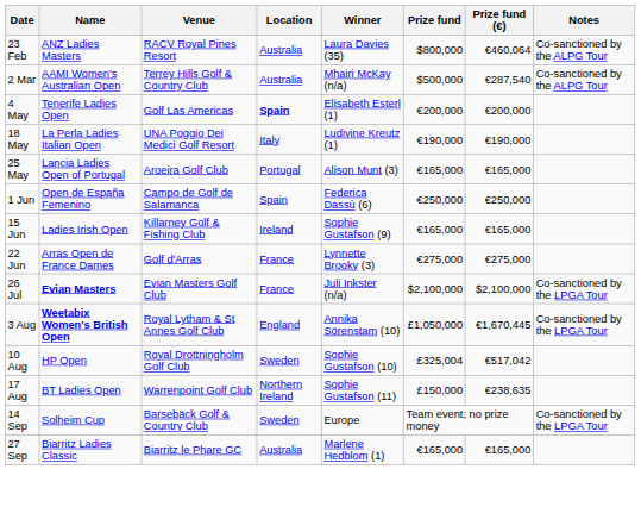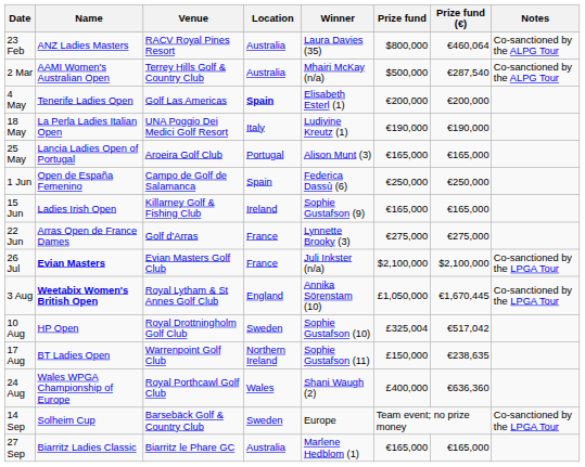+ row: 24 Aug | Wales WPGA Championship of Europe | Royal Porthcawl Golf Club | Wales | Shani Waugh (2) | £400,000 | €636,360
